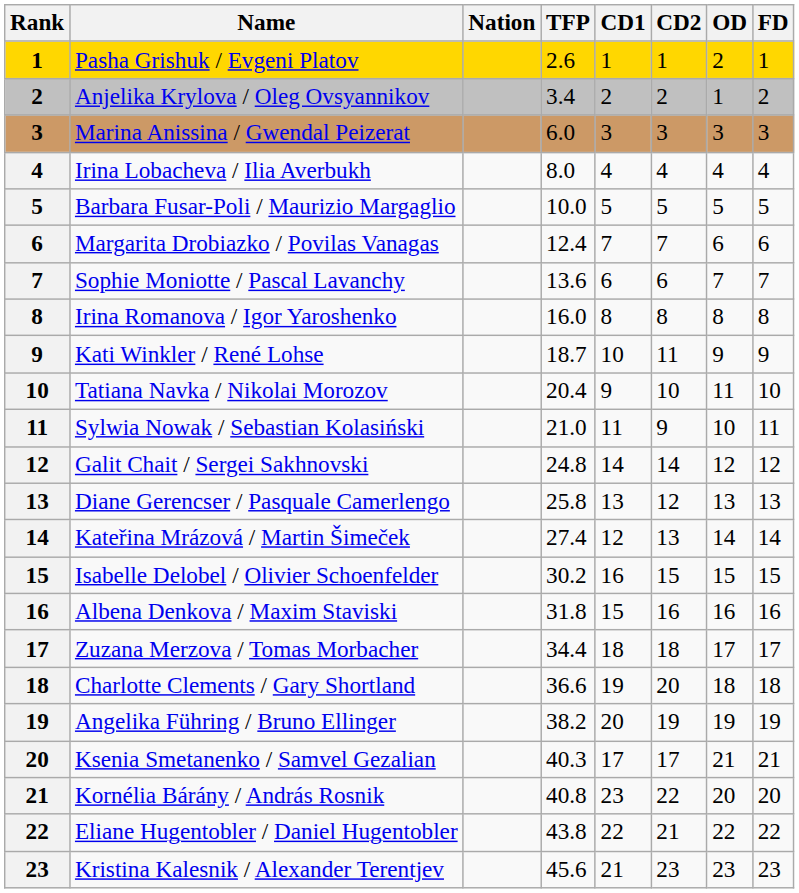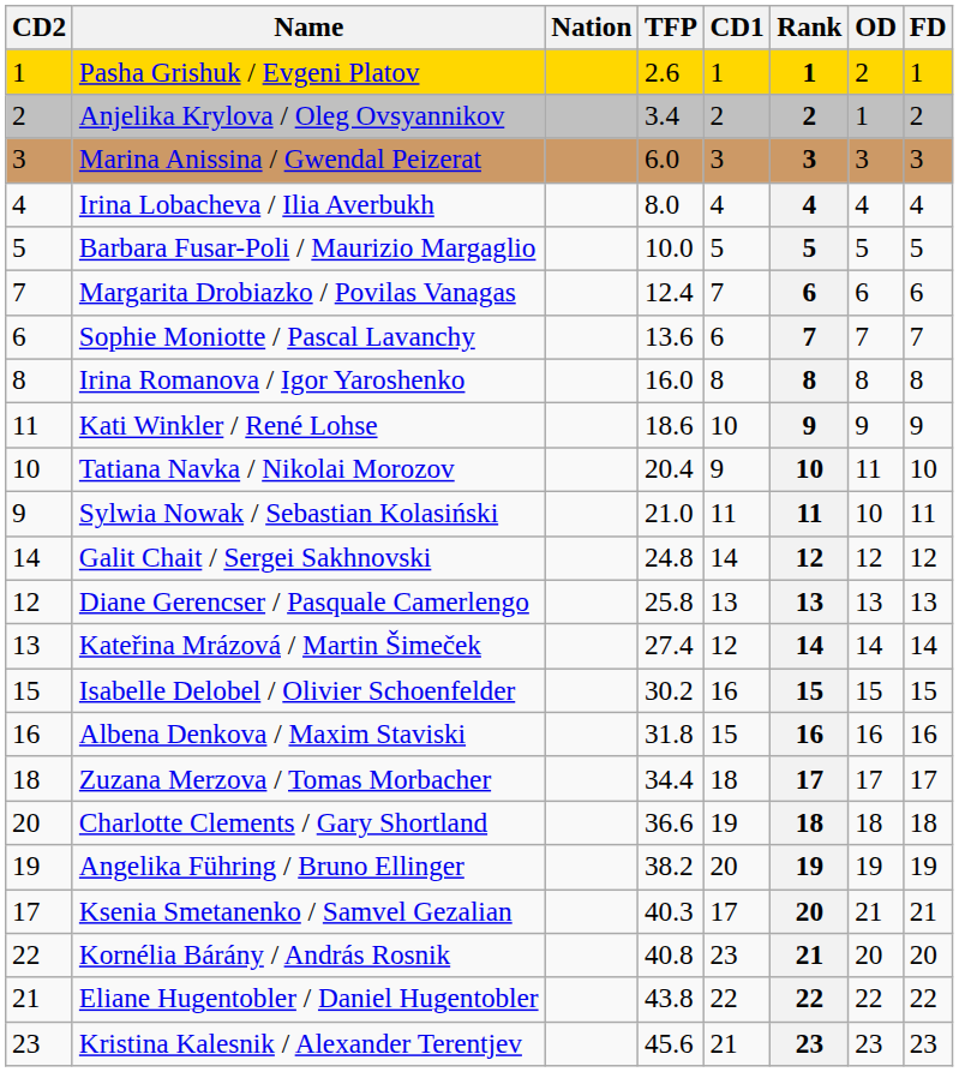columns swapped: Rank <-> CD2
Kati Winkler / René Lohse | TFP: 18.7 -> 18.6
